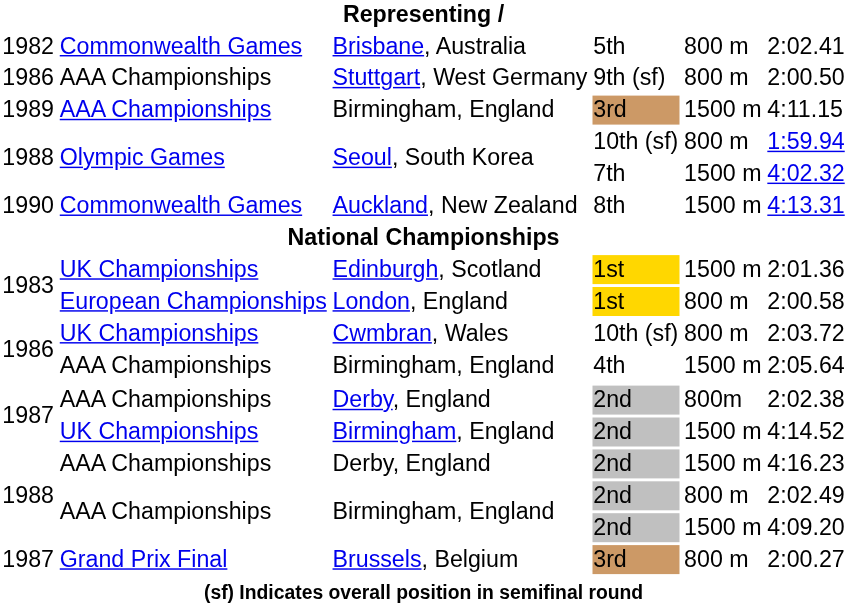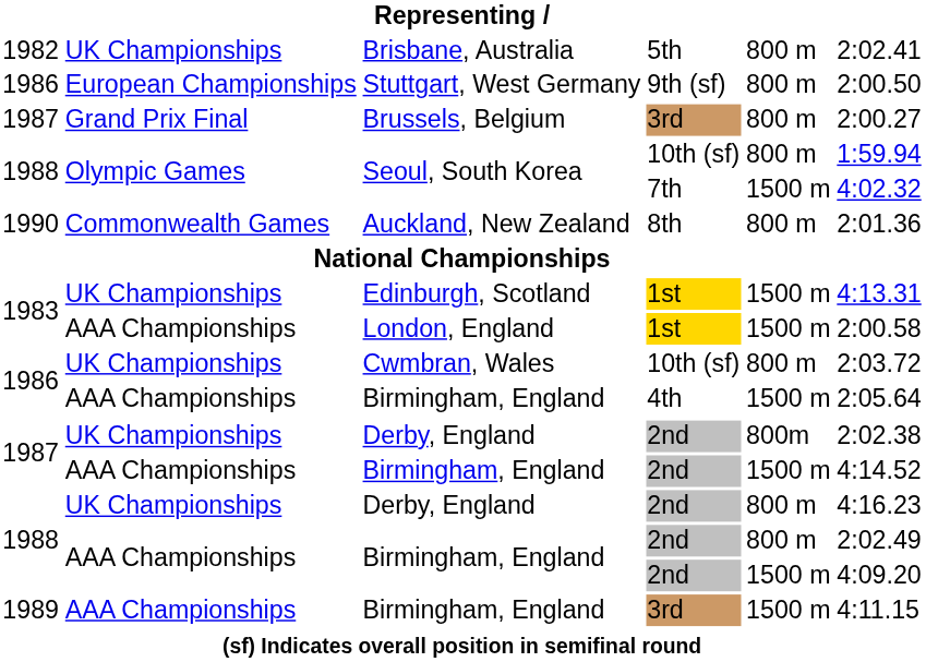Brisbane, Australia | column 2: Commonwealth Games -> UK Championships
Stuttgart, West Germany | column 2: AAA Championships -> European Championships
rows swapped: Brussels, Belgium <-> 1989 / Birmingham, England
Auckland, New Zealand | column 5: 1500 m -> 800 m
Auckland, New Zealand | column 6: 4:13.31 -> 2:01.36
Edinburgh, Scotland | column 6: 2:01.36 -> 4:13.31
London, England | column 2: European Championships -> AAA Championships
London, England | column 5: 800 m -> 1500 m
1987 / Derby, England | column 2: AAA Championships -> UK Championships
1987 / Birmingham, England | column 2: UK Championships -> AAA Championships
1988 / Derby, England | column 2: AAA Championships -> UK Championships
1988 / Derby, England | column 5: 1500 m -> 800 m
